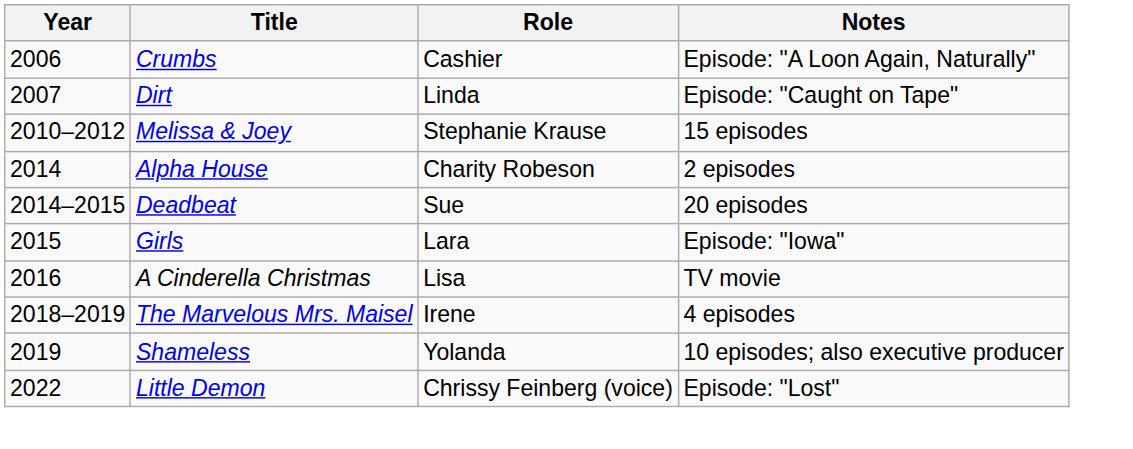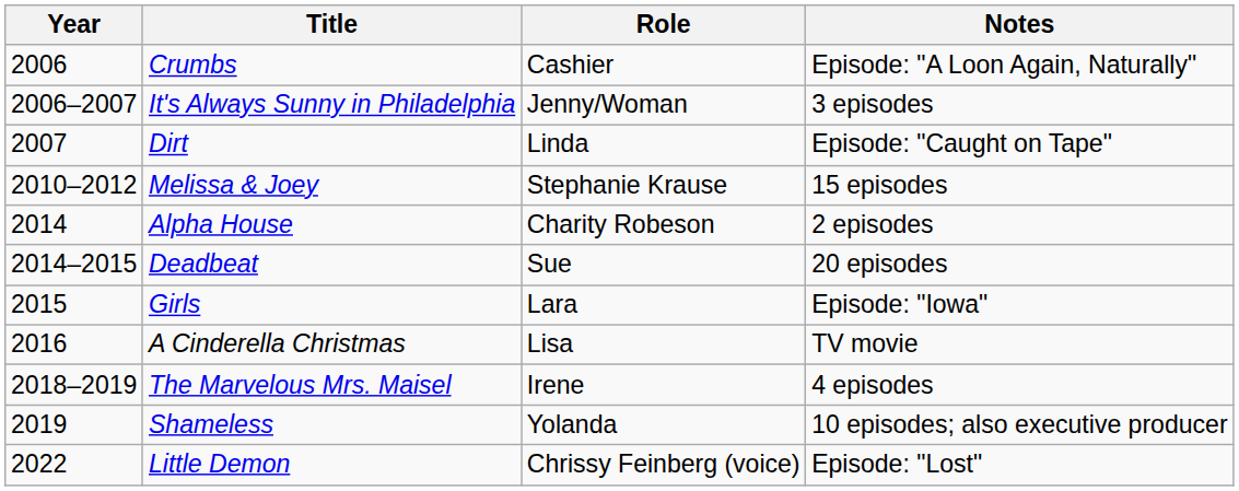+ row: 2006–2007 | It's Always Sunny in Philadelphia | Jenny/Woman | 3 episodes
